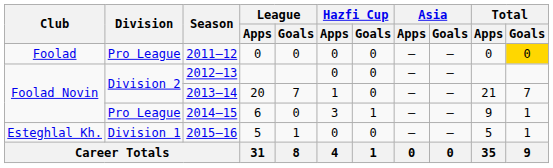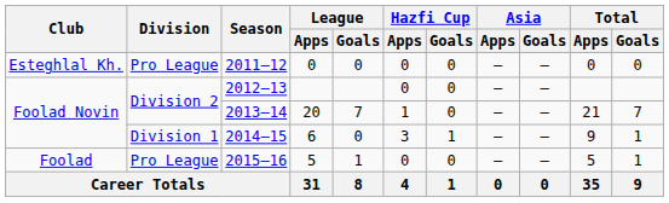2011–12 | Club: Foolad -> Esteghlal Kh.
2011–12 | Total / Goals: gold background -> no background
2014–15 | Division: Pro League -> Division 1
2015–16 | Club: Esteghlal Kh. -> Foolad
2015–16 | Division: Division 1 -> Pro League
